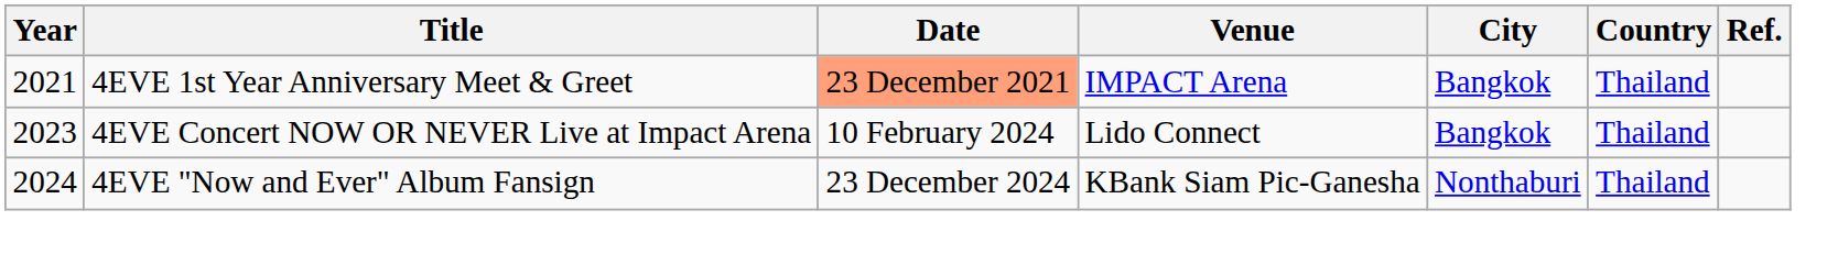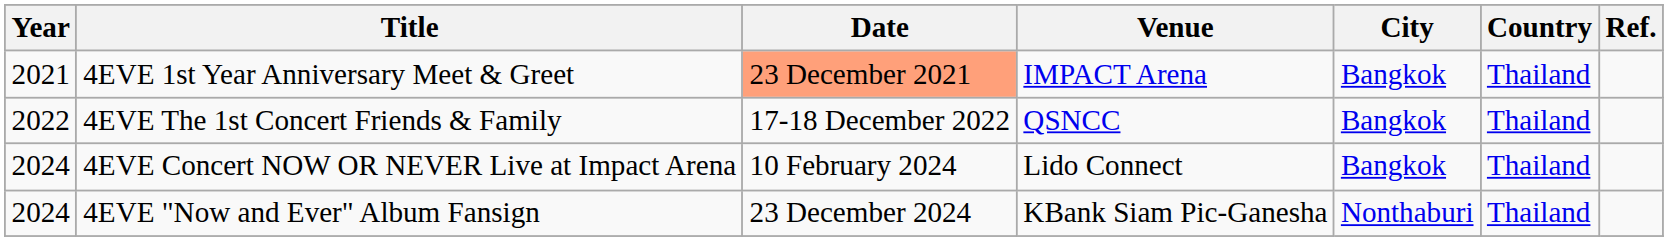+ row: 2022 | 4EVE The 1st Concert Friends & Family | 17-18 December 2022 | QSNCC | Bangkok | Thailand
4EVE Concert NOW OR NEVER Live at Impact Arena | Year: 2023 -> 2024
